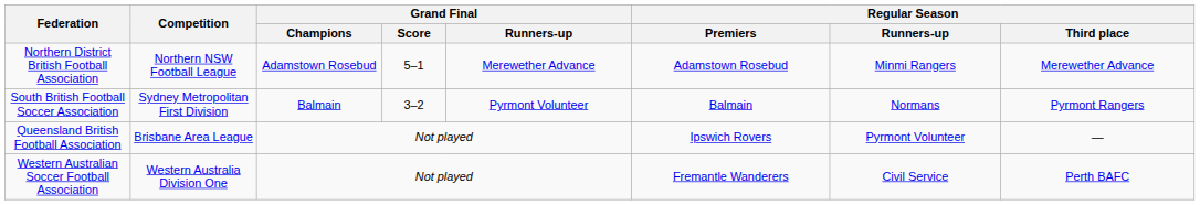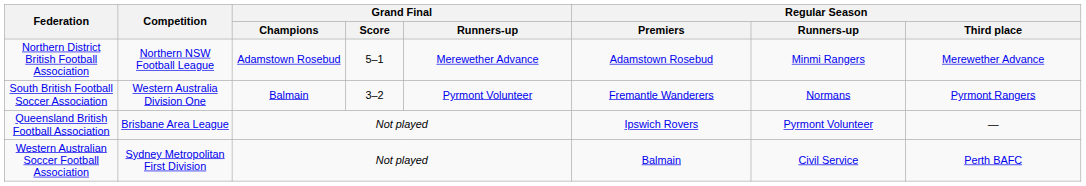South British Football Soccer Association | Competition: Sydney Metropolitan First Division -> Western Australia Division One
South British Football Soccer Association | Regular Season / Premiers: Balmain -> Fremantle Wanderers
Western Australian Soccer Football Association | Competition: Western Australia Division One -> Sydney Metropolitan First Division
Western Australian Soccer Football Association | Regular Season / Premiers: Fremantle Wanderers -> Balmain
